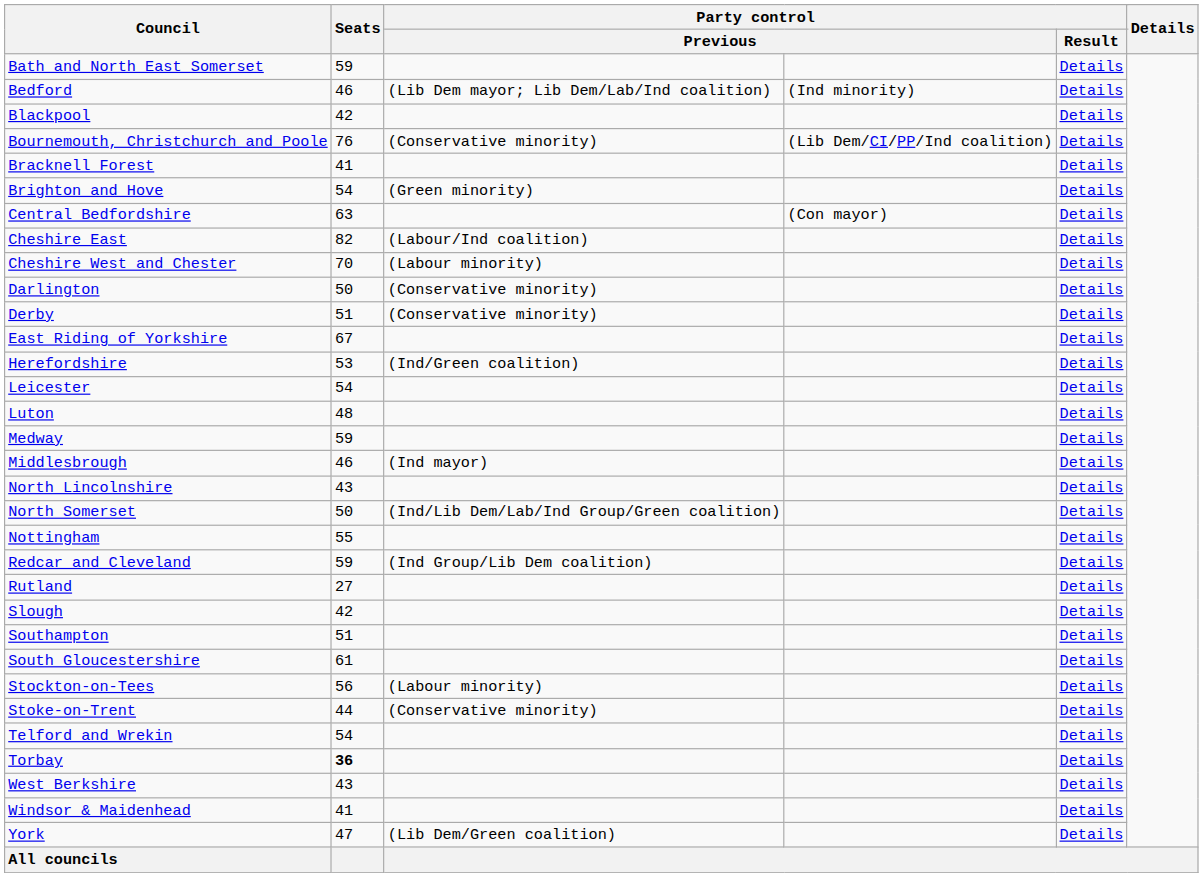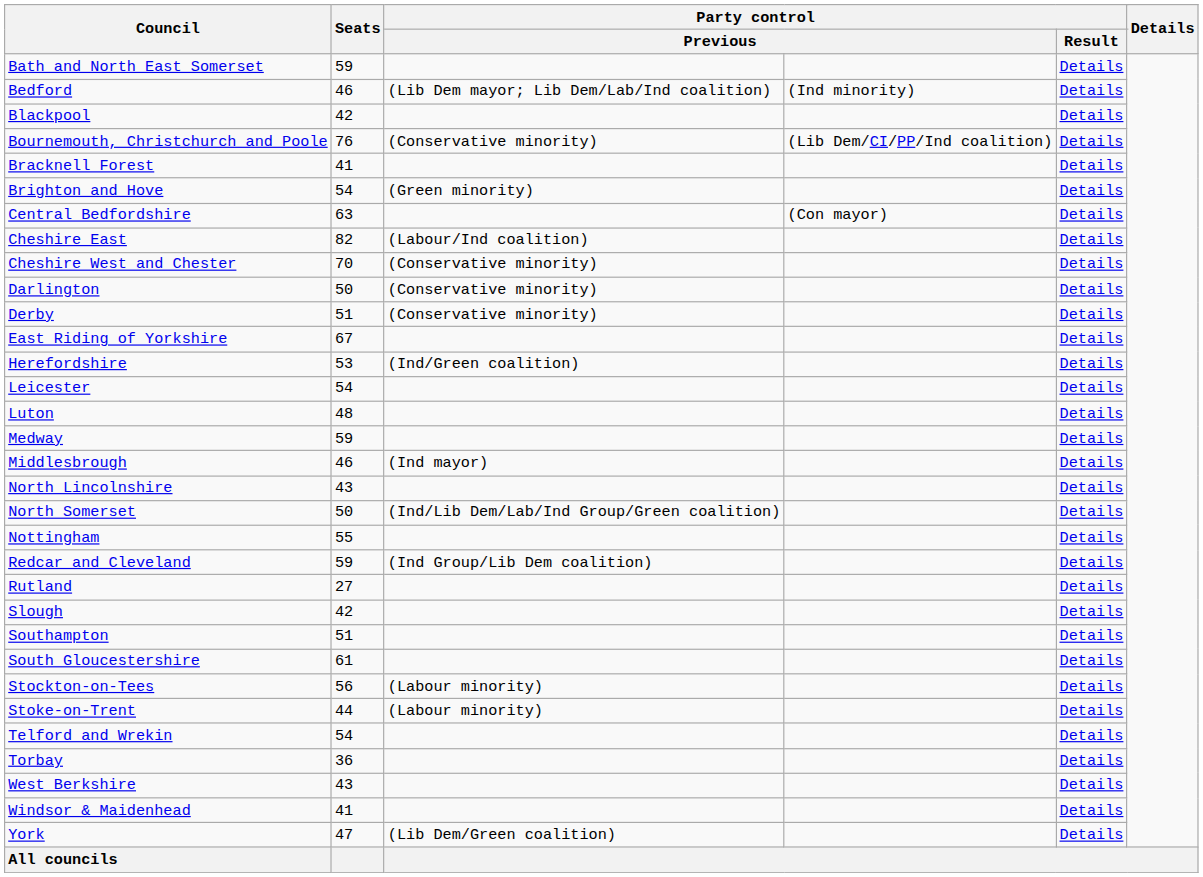Cheshire West and Chester | column 3: (Labour minority) -> (Conservative minority)
Stoke-on-Trent | column 3: (Conservative minority) -> (Labour minority)
Torbay | Seats: bold -> normal
